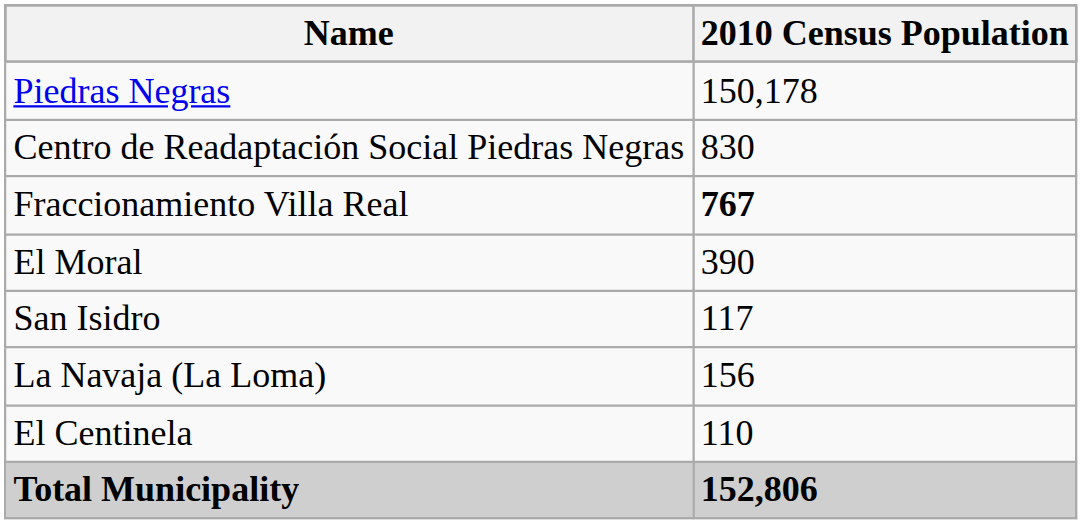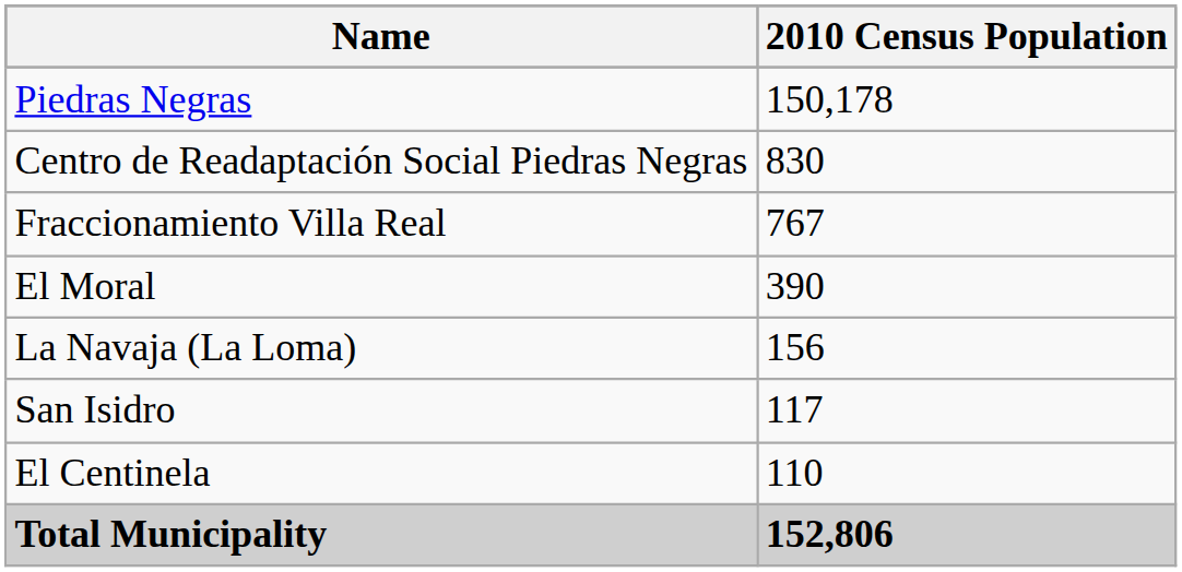Fraccionamiento Villa Real | 2010 Census Population: bold -> normal
rows swapped: La Navaja (La Loma) <-> San Isidro
